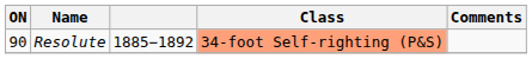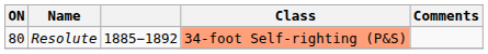Resolute | ON: 90 -> 80
